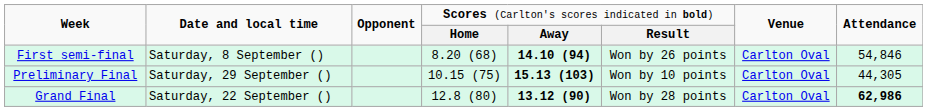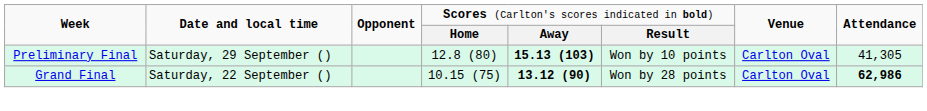- row: First semi-final | Saturday, 8 September () | 8.20 (68) | 14.10 (94) | Won by 26 points | Carlton Oval | 54,846
Preliminary Final | column 4: 10.15 (75) -> 12.8 (80)
Preliminary Final | column 8: 44,305 -> 41,305
Grand Final | column 4: 12.8 (80) -> 10.15 (75)
